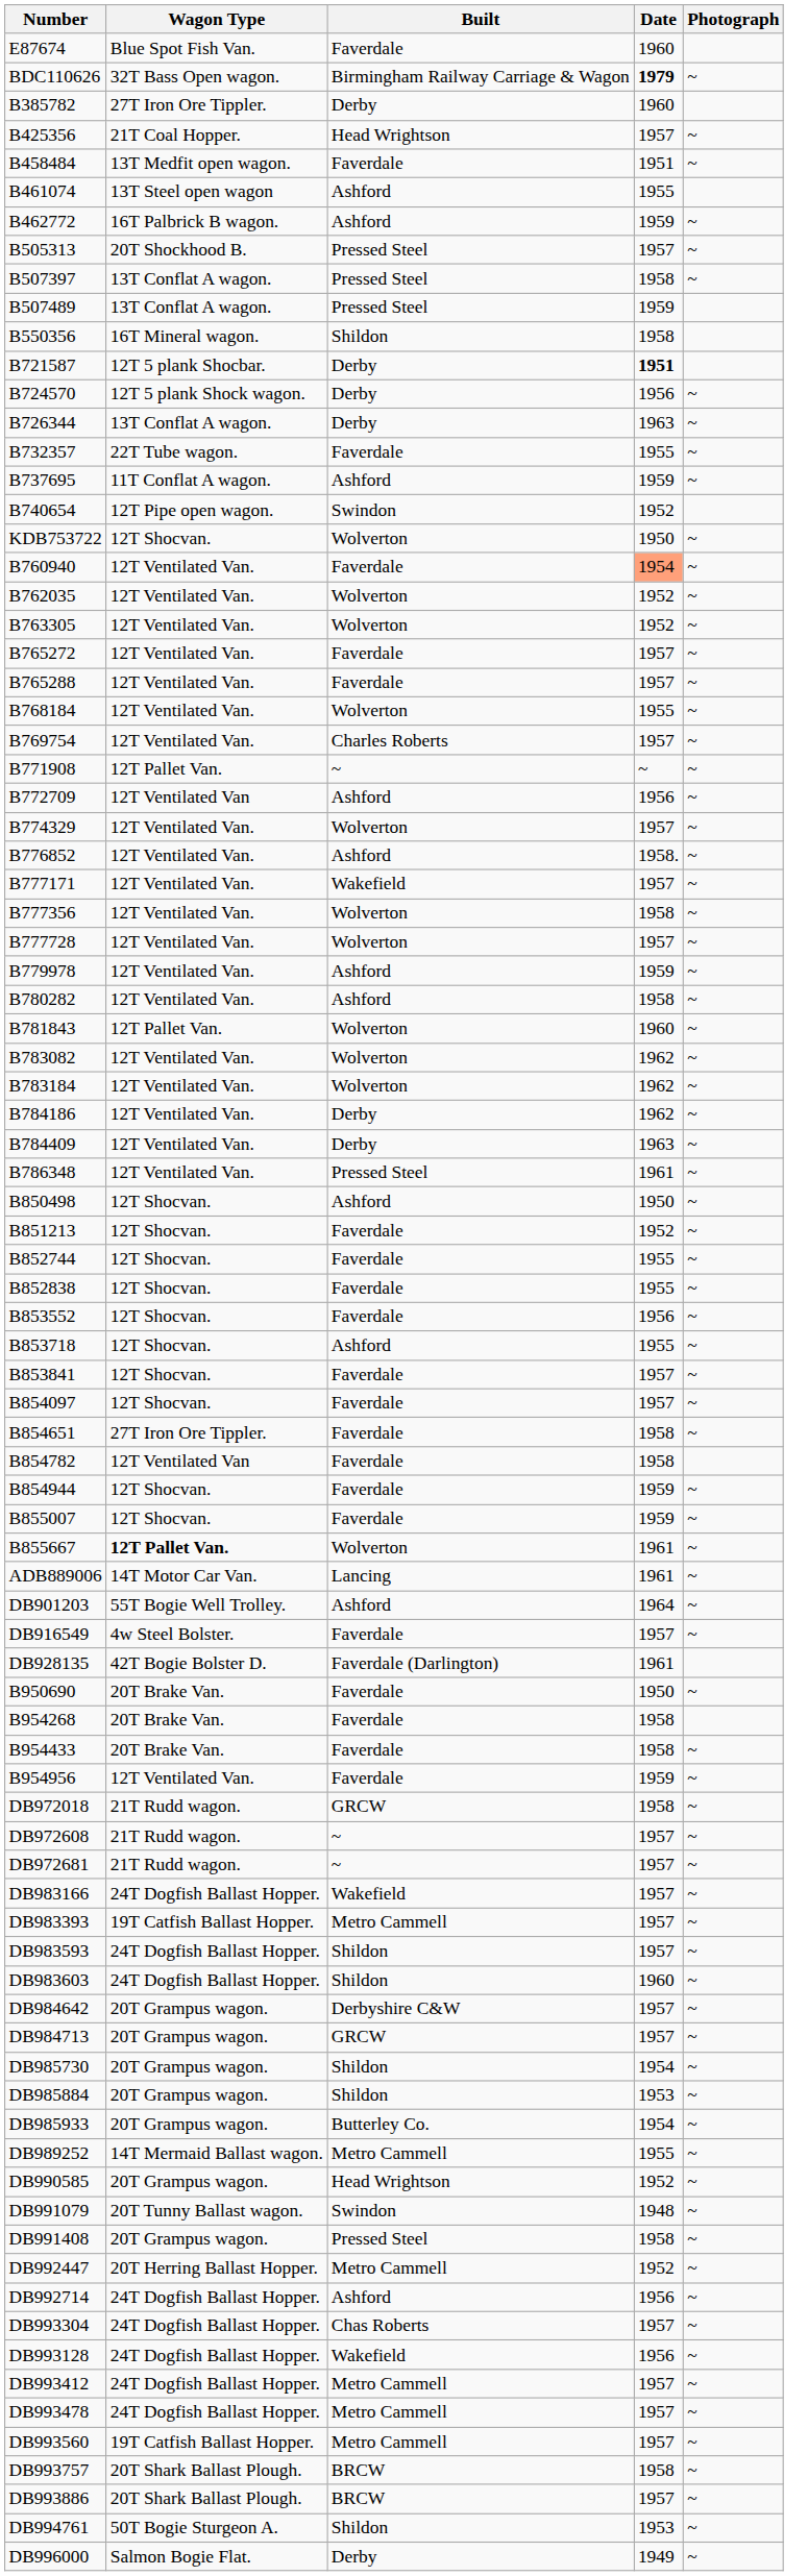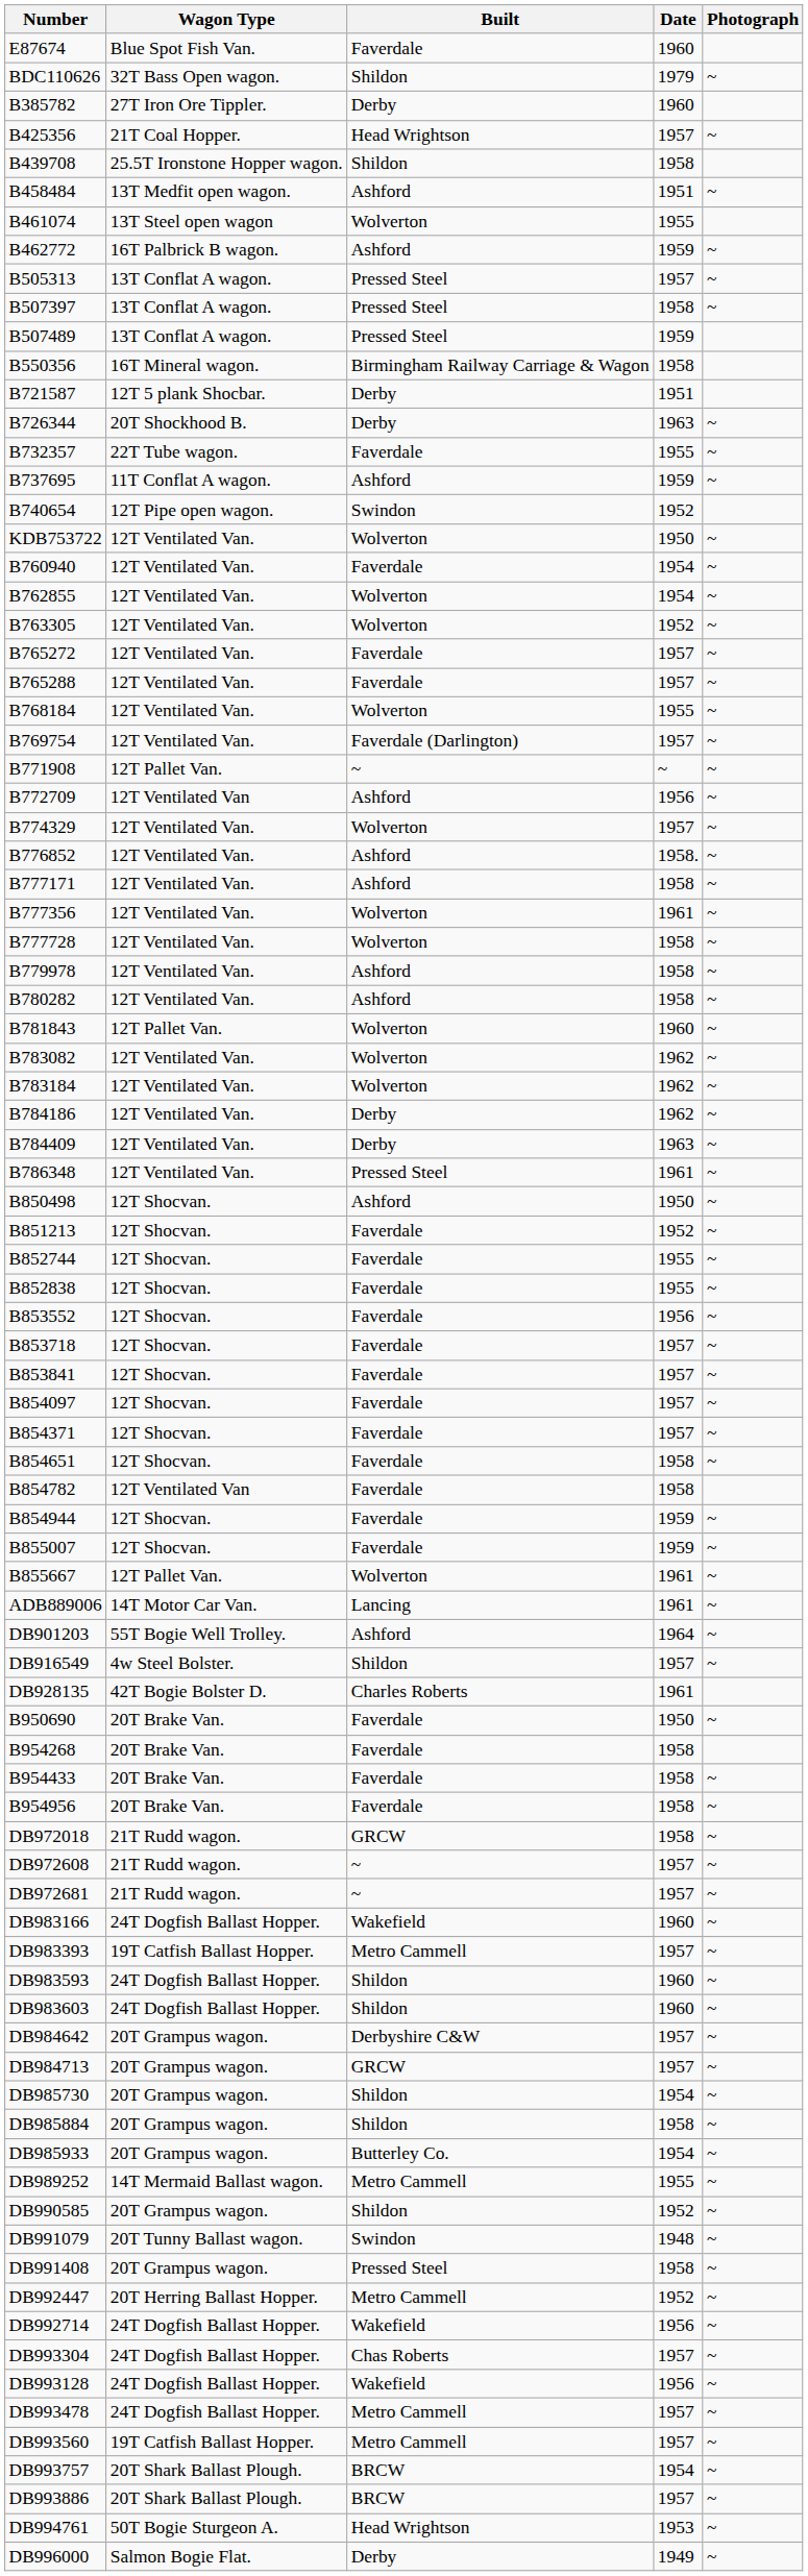BDC110626 | Built: Birmingham Railway Carriage & Wagon -> Shildon
BDC110626 | Date: bold -> normal
+ row: B439708 | 25.5T Ironstone Hopper wagon. | Shildon | 1958
B458484 | Built: Faverdale -> Ashford
B461074 | Built: Ashford -> Wolverton
B505313 | Wagon Type: 20T Shockhood B. -> 13T Conflat A wagon.
B550356 | Built: Shildon -> Birmingham Railway Carriage & Wagon
B721587 | Date: bold -> normal
- row: B724570 | 12T 5 plank Shock wagon. | Derby | 1956 | ~
B726344 | Wagon Type: 13T Conflat A wagon. -> 20T Shockhood B.
KDB753722 | Wagon Type: 12T Shocvan. -> 12T Ventilated Van.
B760940 | Date: lightsalmon background -> no background
- row: B762035 | 12T Ventilated Van. | Wolverton | 1952 | ~
+ row: B762855 | 12T Ventilated Van. | Wolverton | 1954 | ~
B769754 | Built: Charles Roberts -> Faverdale (Darlington)
B777171 | Built: Wakefield -> Ashford
B777171 | Date: 1957 -> 1958
B777356 | Date: 1958 -> 1961
B777728 | Date: 1957 -> 1958
B779978 | Date: 1959 -> 1958
B853718 | Built: Ashford -> Faverdale
B853718 | Date: 1955 -> 1957
+ row: B854371 | 12T Shocvan. | Faverdale | 1957 | ~
B854651 | Wagon Type: 27T Iron Ore Tippler. -> 12T Shocvan.
B855667 | Wagon Type: bold -> normal
DB916549 | Built: Faverdale -> Shildon
DB928135 | Built: Faverdale (Darlington) -> Charles Roberts
B954956 | Wagon Type: 12T Ventilated Van. -> 20T Brake Van.
B954956 | Date: 1959 -> 1958
DB983166 | Date: 1957 -> 1960
DB983593 | Date: 1957 -> 1960
DB985884 | Date: 1953 -> 1958
DB990585 | Built: Head Wrightson -> Shildon
DB992714 | Built: Ashford -> Wakefield
- row: DB993412 | 24T Dogfish Ballast Hopper. | Metro Cammell | 1957 | ~
DB993757 | Date: 1958 -> 1954
DB994761 | Built: Shildon -> Head Wrightson
